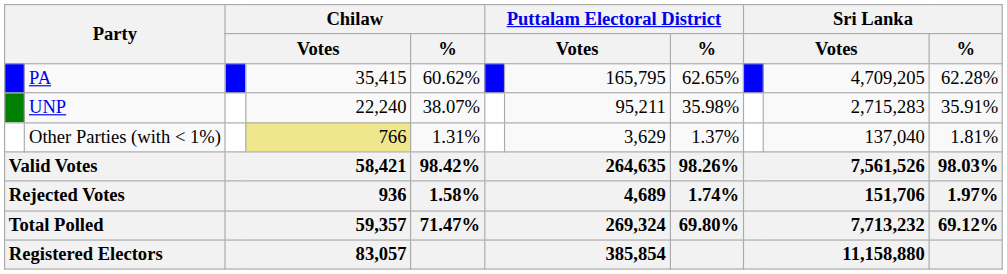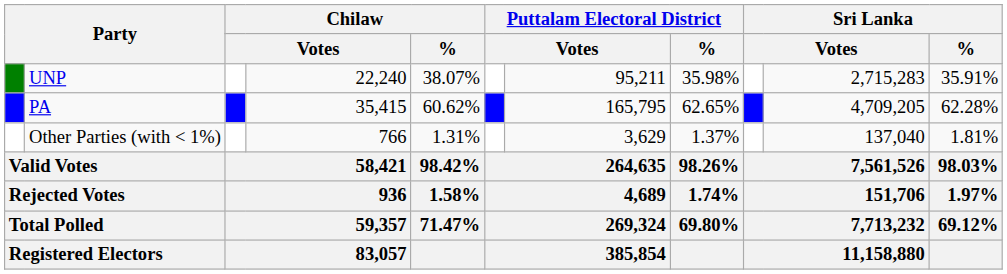rows swapped: PA <-> UNP
Other Parties (with < 1%) | column 4: khaki background -> no background
